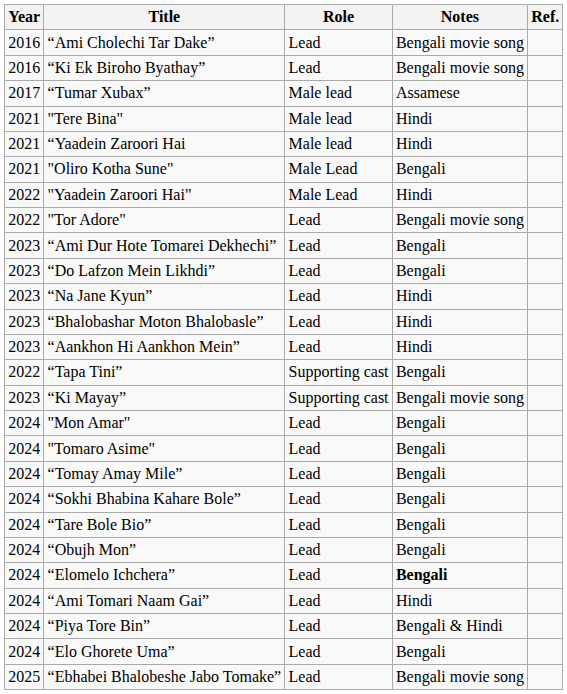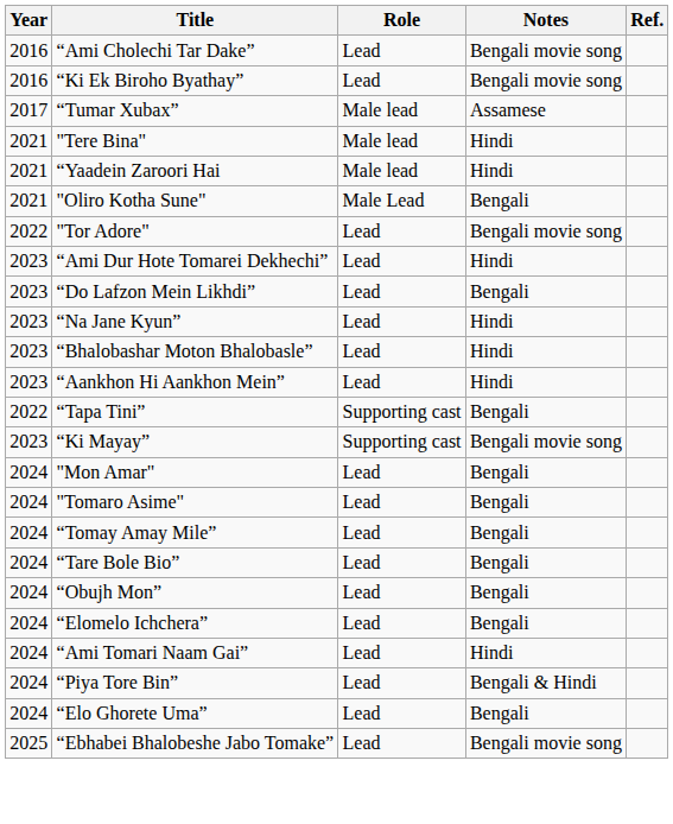- row: 2022 | "Yaadein Zaroori Hai" | Male Lead | Hindi
“Ami Dur Hote Tomarei Dekhechi” | Notes: Bengali -> Hindi
- row: 2024 | “Sokhi Bhabina Kahare Bole” | Lead | Bengali
“Elomelo Ichchera” | Notes: bold -> normal
